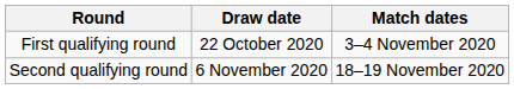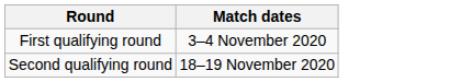- column: Draw date | 22 October 2020 | 6 November 2020
